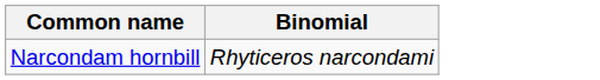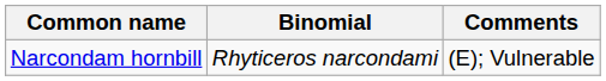+ column: Comments | (E); Vulnerable
